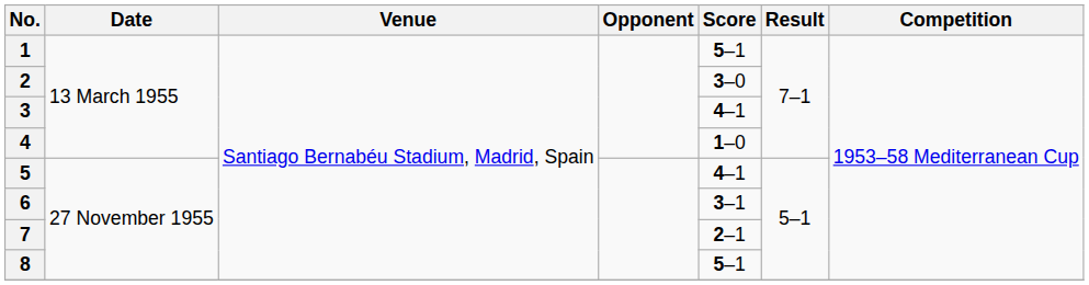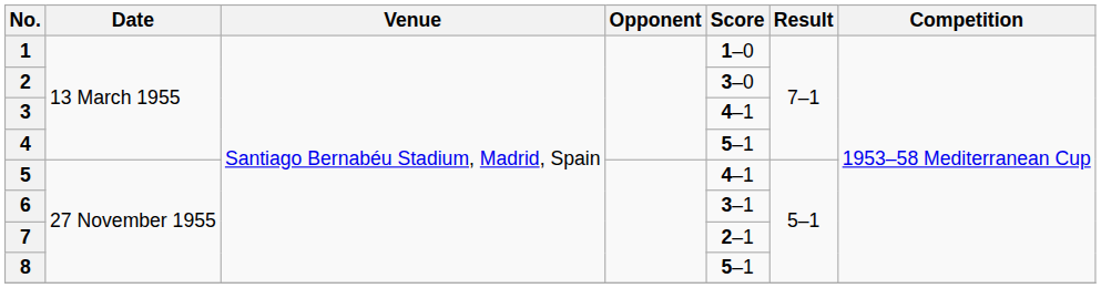1 | Score: 5–1 -> 1–0
4 | Score: 1–0 -> 5–1
